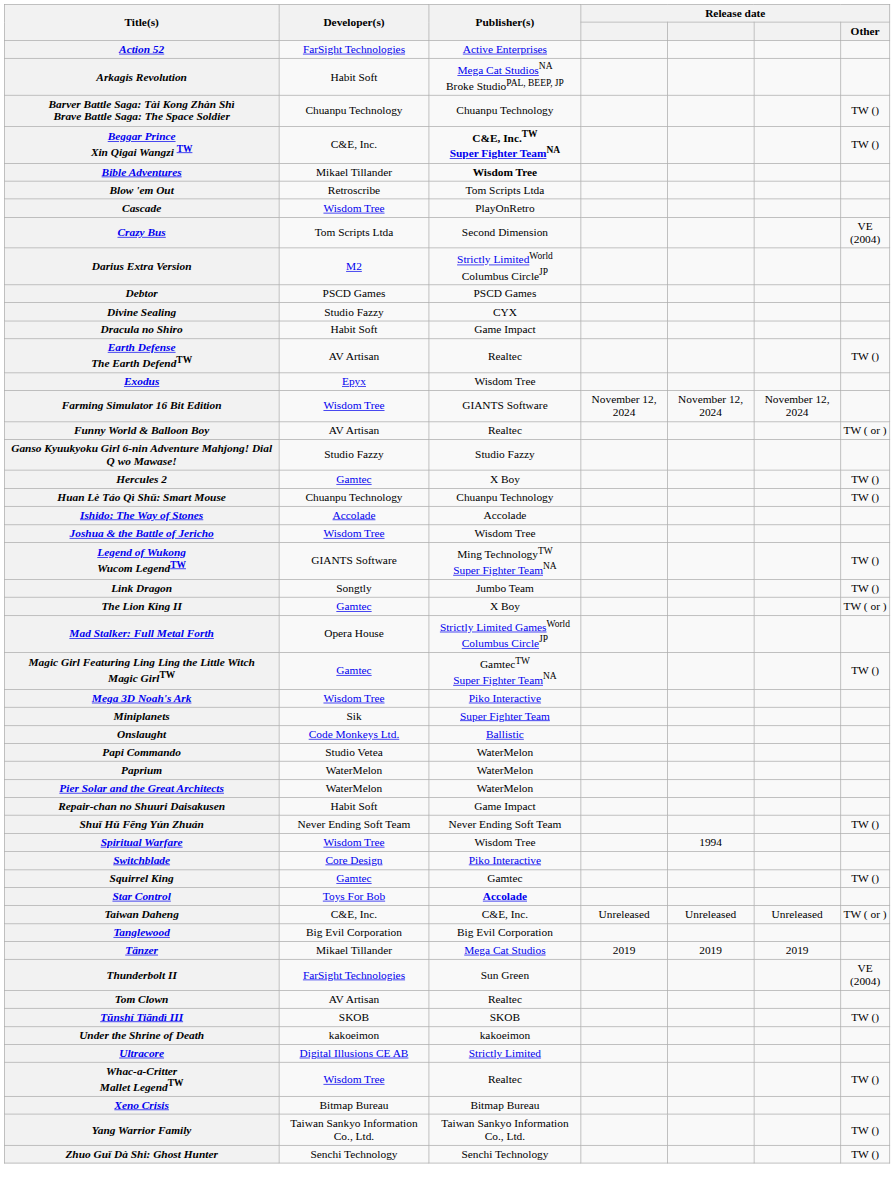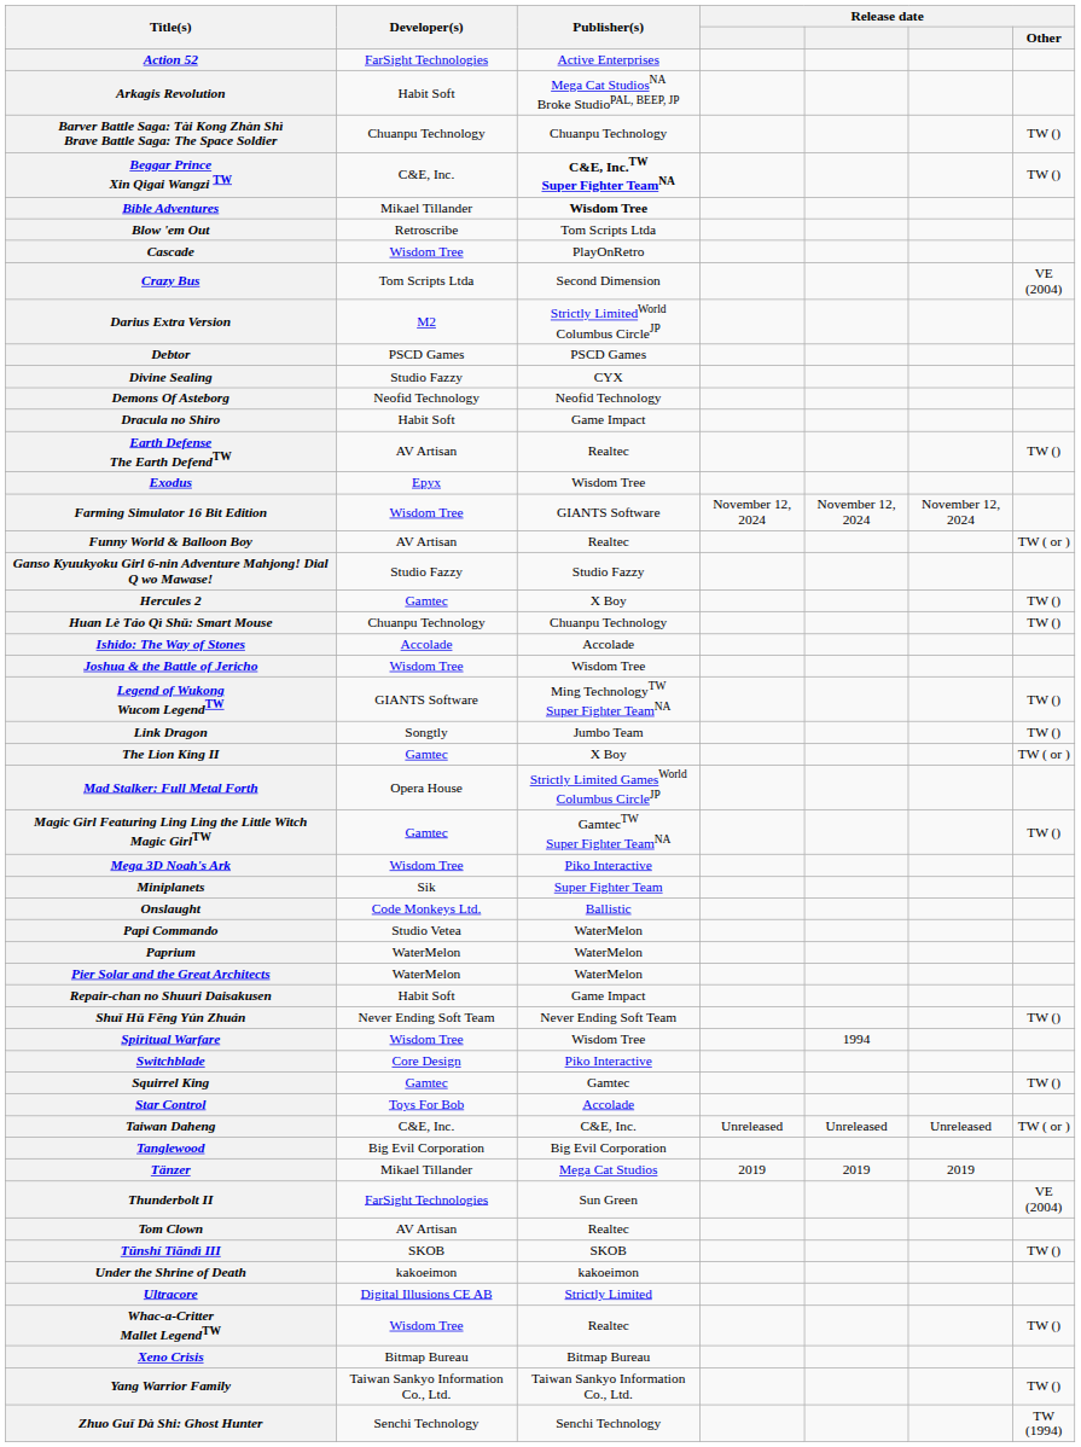+ row: Demons Of Asteborg | Neofid Technology | Neofid Technology
Star Control | Publisher(s): bold -> normal
Zhuo Guǐ Dà Shi: Ghost Hunter | Release date / Other: TW () -> TW (1994)
